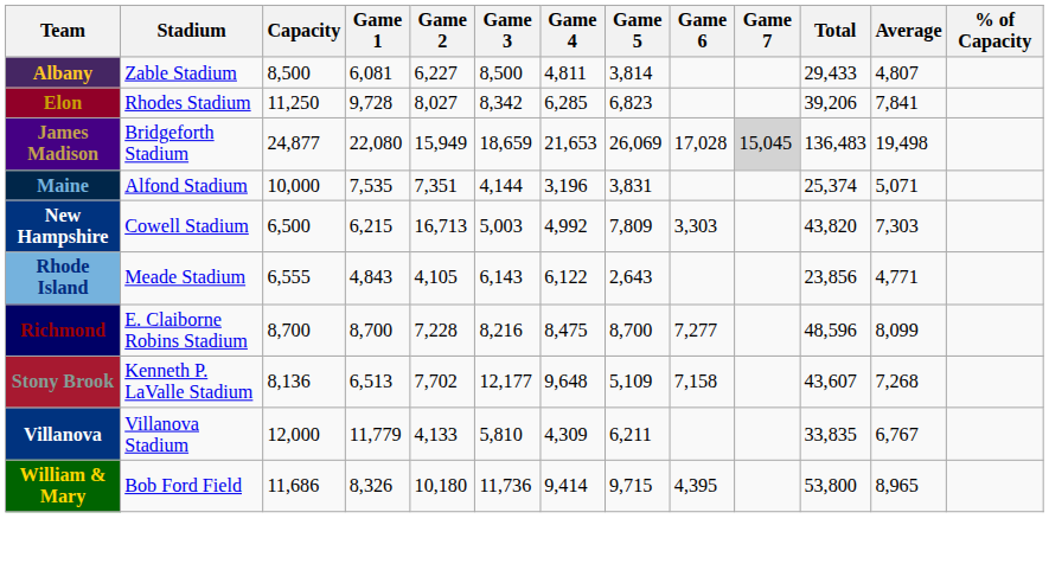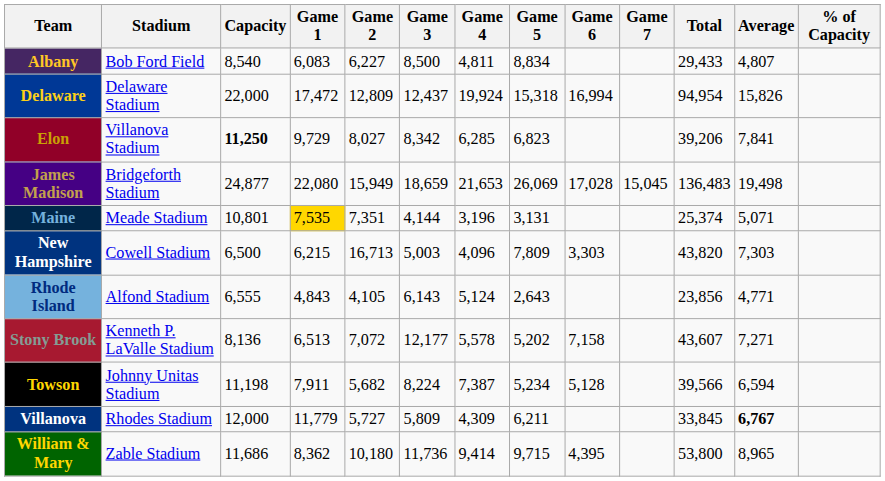Albany | Stadium: Zable Stadium -> Bob Ford Field
Albany | Capacity: 8,500 -> 8,540
Albany | Game 1: 6,081 -> 6,083
Albany | Game 5: 3,814 -> 8,834
+ row: Delaware | Delaware Stadium | 22,000 | 17,472 | 12,809 | 12,437 | 19,924 | 15,318 | 16,994 | 94,954 | 15,826
Elon | Stadium: Rhodes Stadium -> Villanova Stadium
Elon | Capacity: normal -> bold
Elon | Game 1: 9,728 -> 9,729
James Madison | Game 7: lightgrey background -> no background
Maine | Stadium: Alfond Stadium -> Meade Stadium
Maine | Capacity: 10,000 -> 10,801
Maine | Game 1: no background -> gold background
Maine | Game 5: 3,831 -> 3,131
New Hampshire | Game 4: 4,992 -> 4,096
Rhode Island | Stadium: Meade Stadium -> Alfond Stadium
Rhode Island | Game 4: 6,122 -> 5,124
- row: Richmond | E. Claiborne Robins Stadium | 8,700 | 8,700 | 7,228 | 8,216 | 8,475 | 8,700 | 7,277 | 48,596 | 8,099
Stony Brook | Game 2: 7,702 -> 7,072
Stony Brook | Game 4: 9,648 -> 5,578
Stony Brook | Game 5: 5,109 -> 5,202
Stony Brook | Average: 7,268 -> 7,271
+ row: Towson | Johnny Unitas Stadium | 11,198 | 7,911 | 5,682 | 8,224 | 7,387 | 5,234 | 5,128 | 39,566 | 6,594
Villanova | Stadium: Villanova Stadium -> Rhodes Stadium
Villanova | Game 2: 4,133 -> 5,727
Villanova | Game 3: 5,810 -> 5,809
Villanova | Total: 33,835 -> 33,845
Villanova | Average: normal -> bold
William & Mary | Stadium: Bob Ford Field -> Zable Stadium
William & Mary | Game 1: 8,326 -> 8,362
